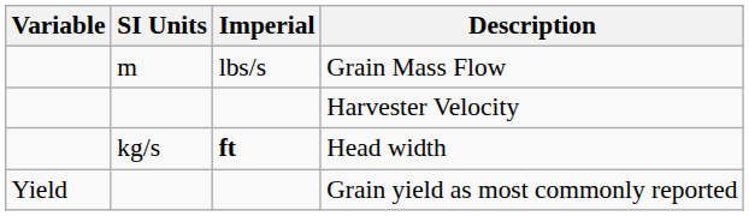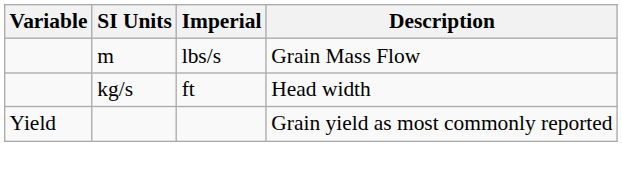- row: Harvester Velocity
Head width | Imperial: bold -> normal
